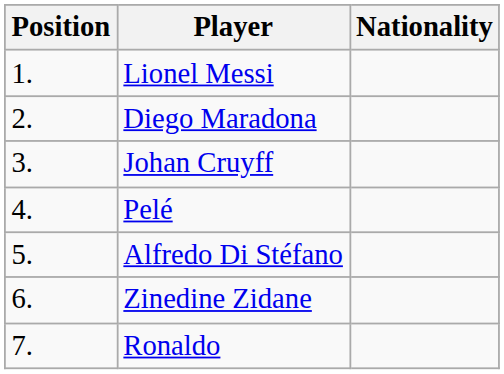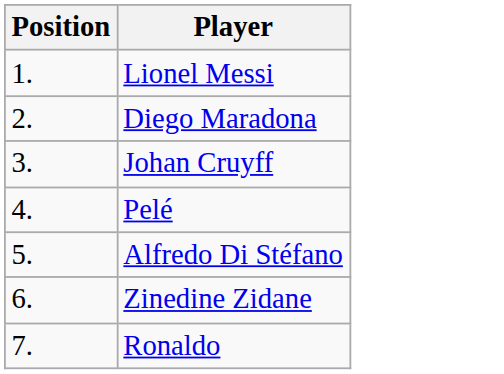- column: Nationality
